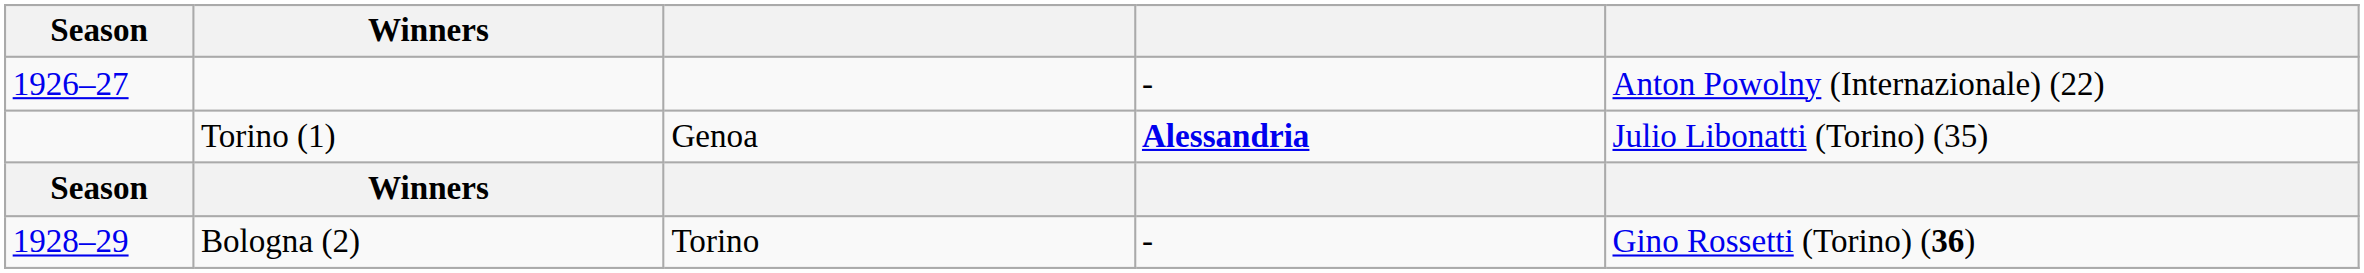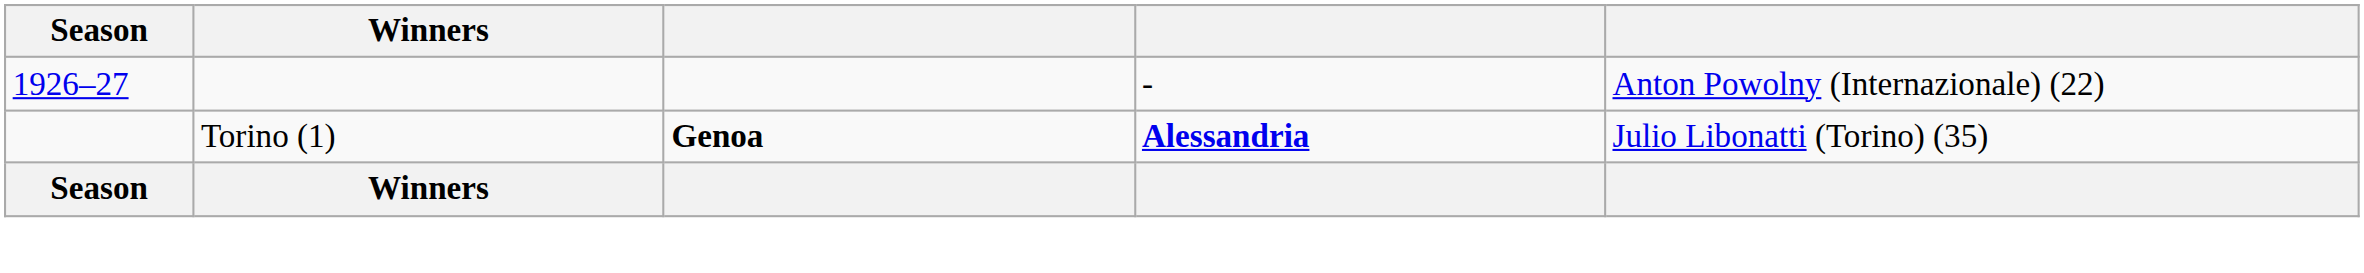Torino (1) | column 3: normal -> bold
- row: 1928–29 | Bologna (2) | Torino | - | Gino Rossetti (Torino) (36)
